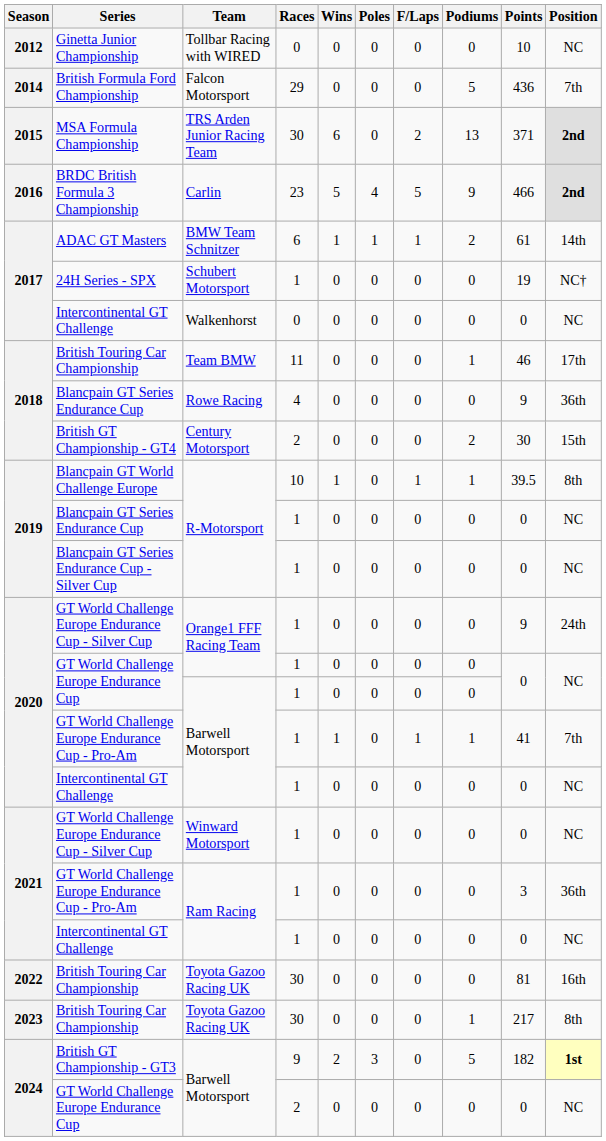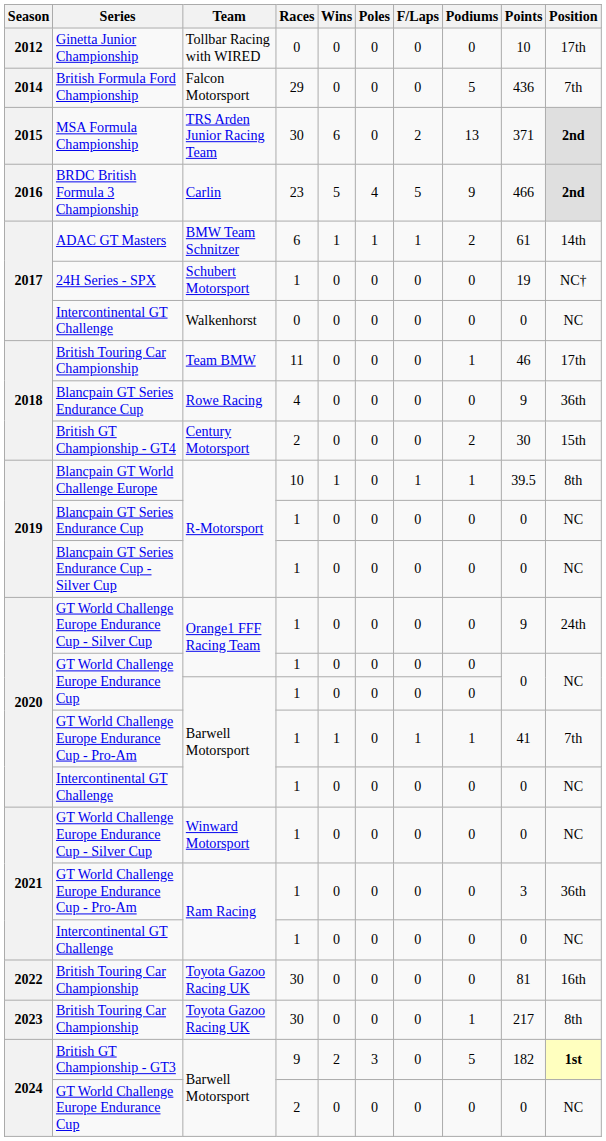Ginetta Junior Championship | Position: NC -> 17th
